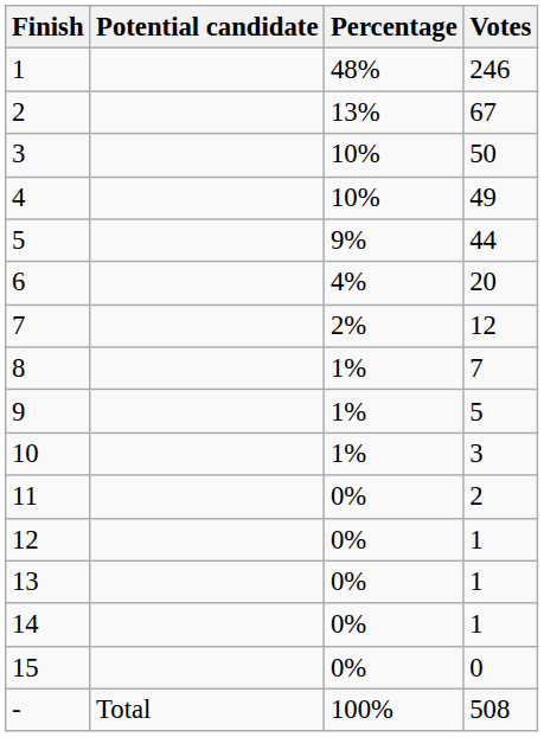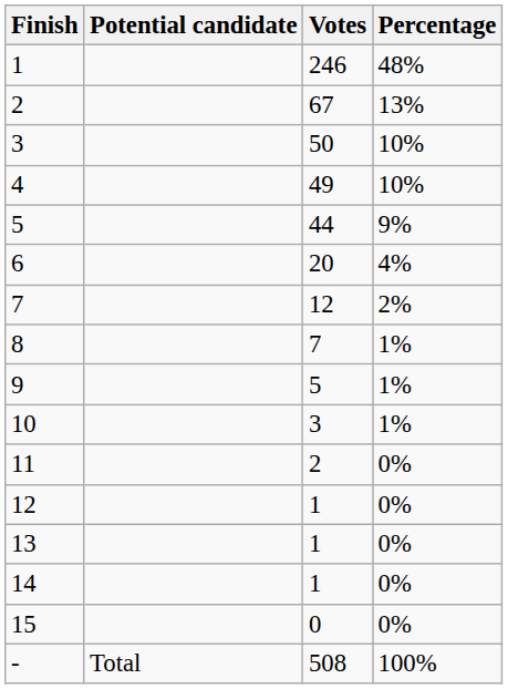columns swapped: Percentage <-> Votes
